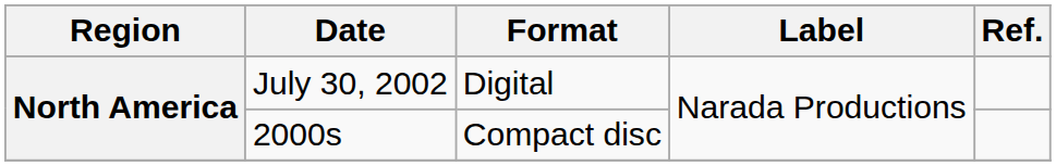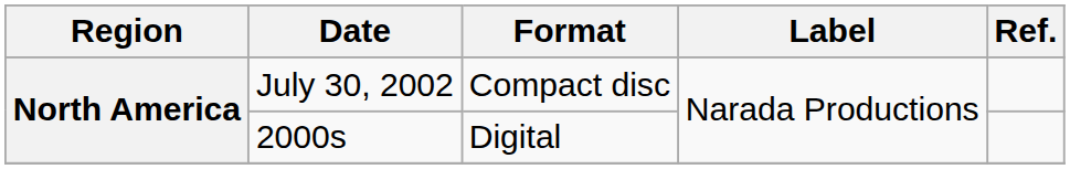July 30, 2002 | Format: Digital -> Compact disc
2000s | Format: Compact disc -> Digital
